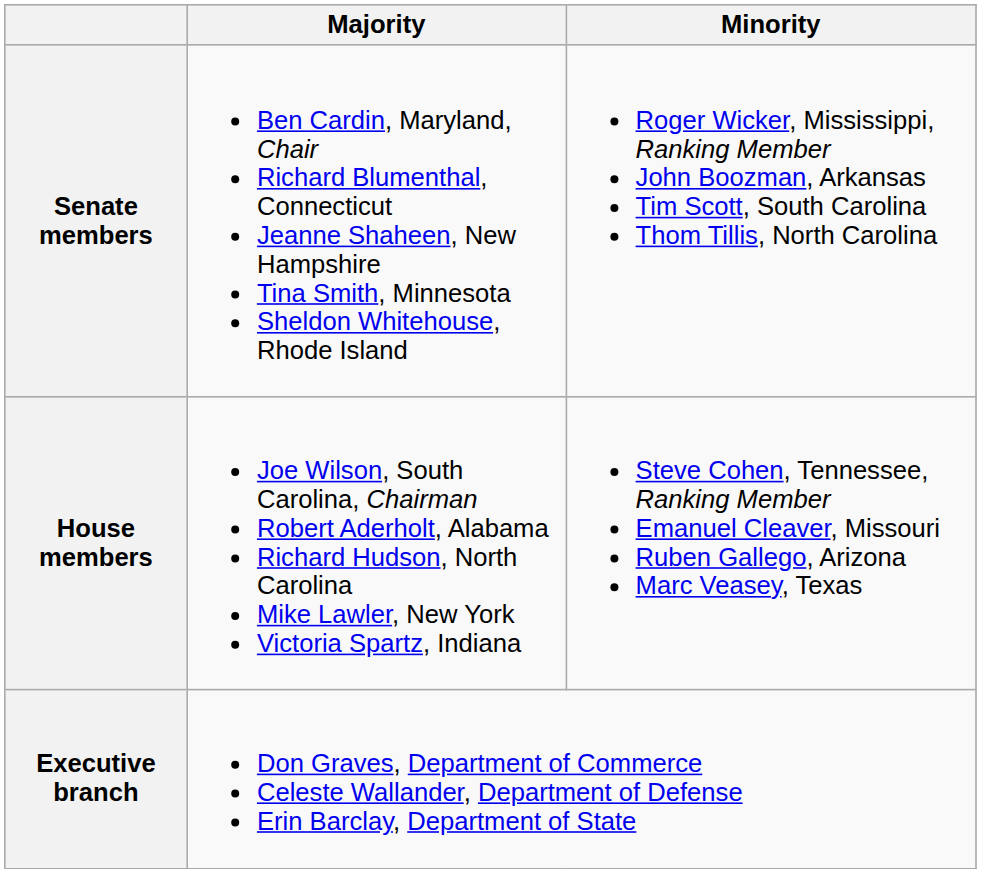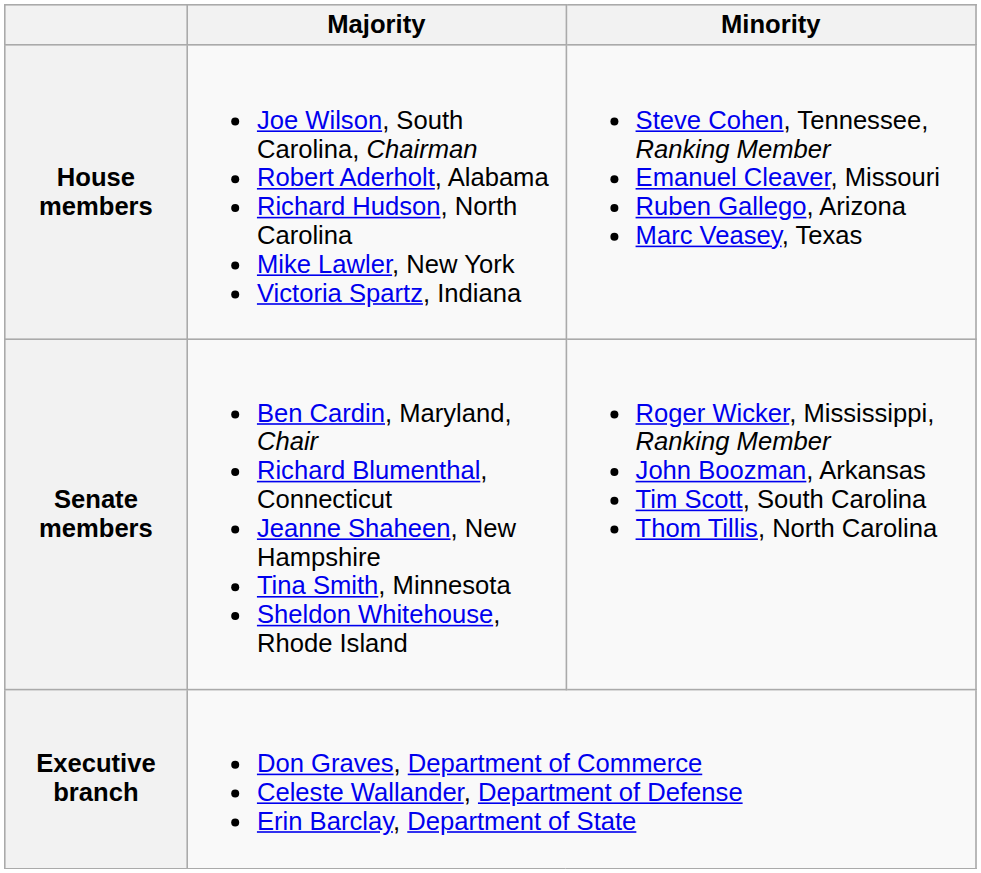rows swapped: Senate members <-> House members
